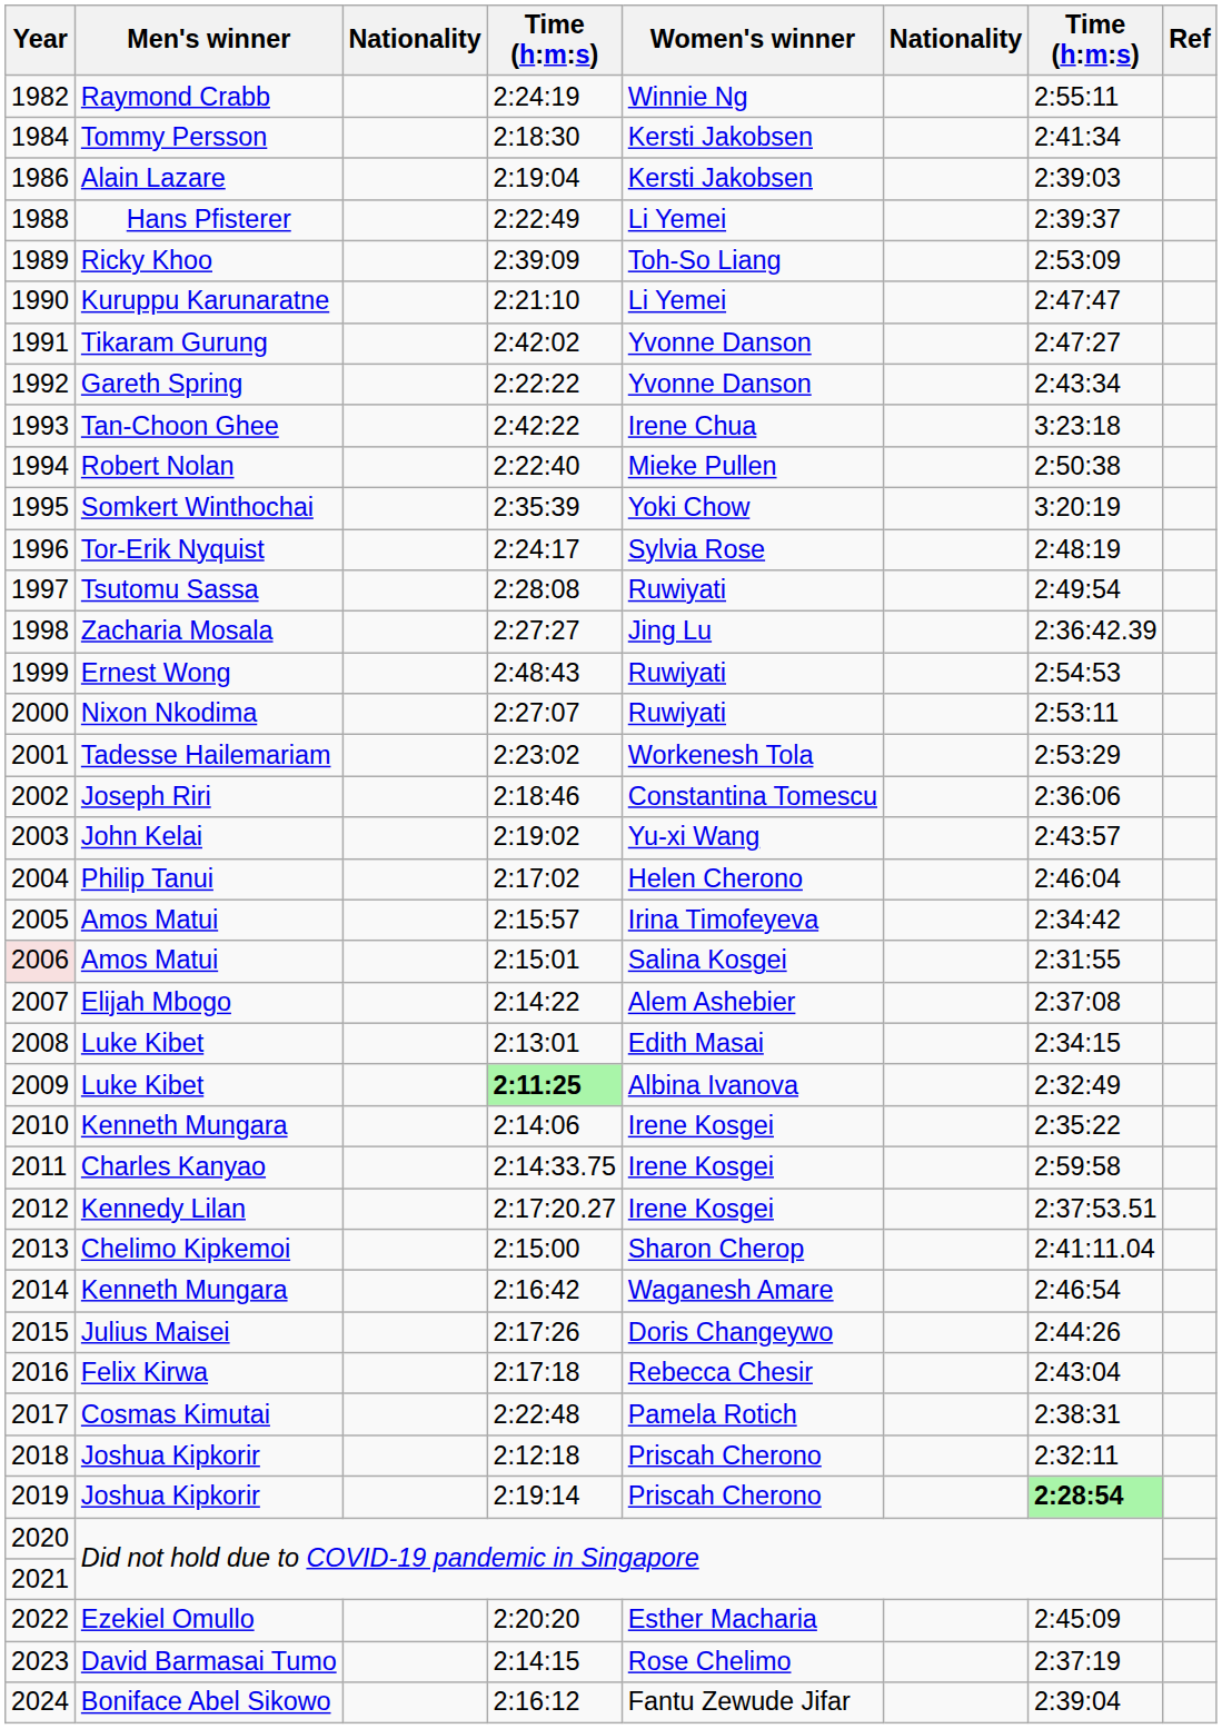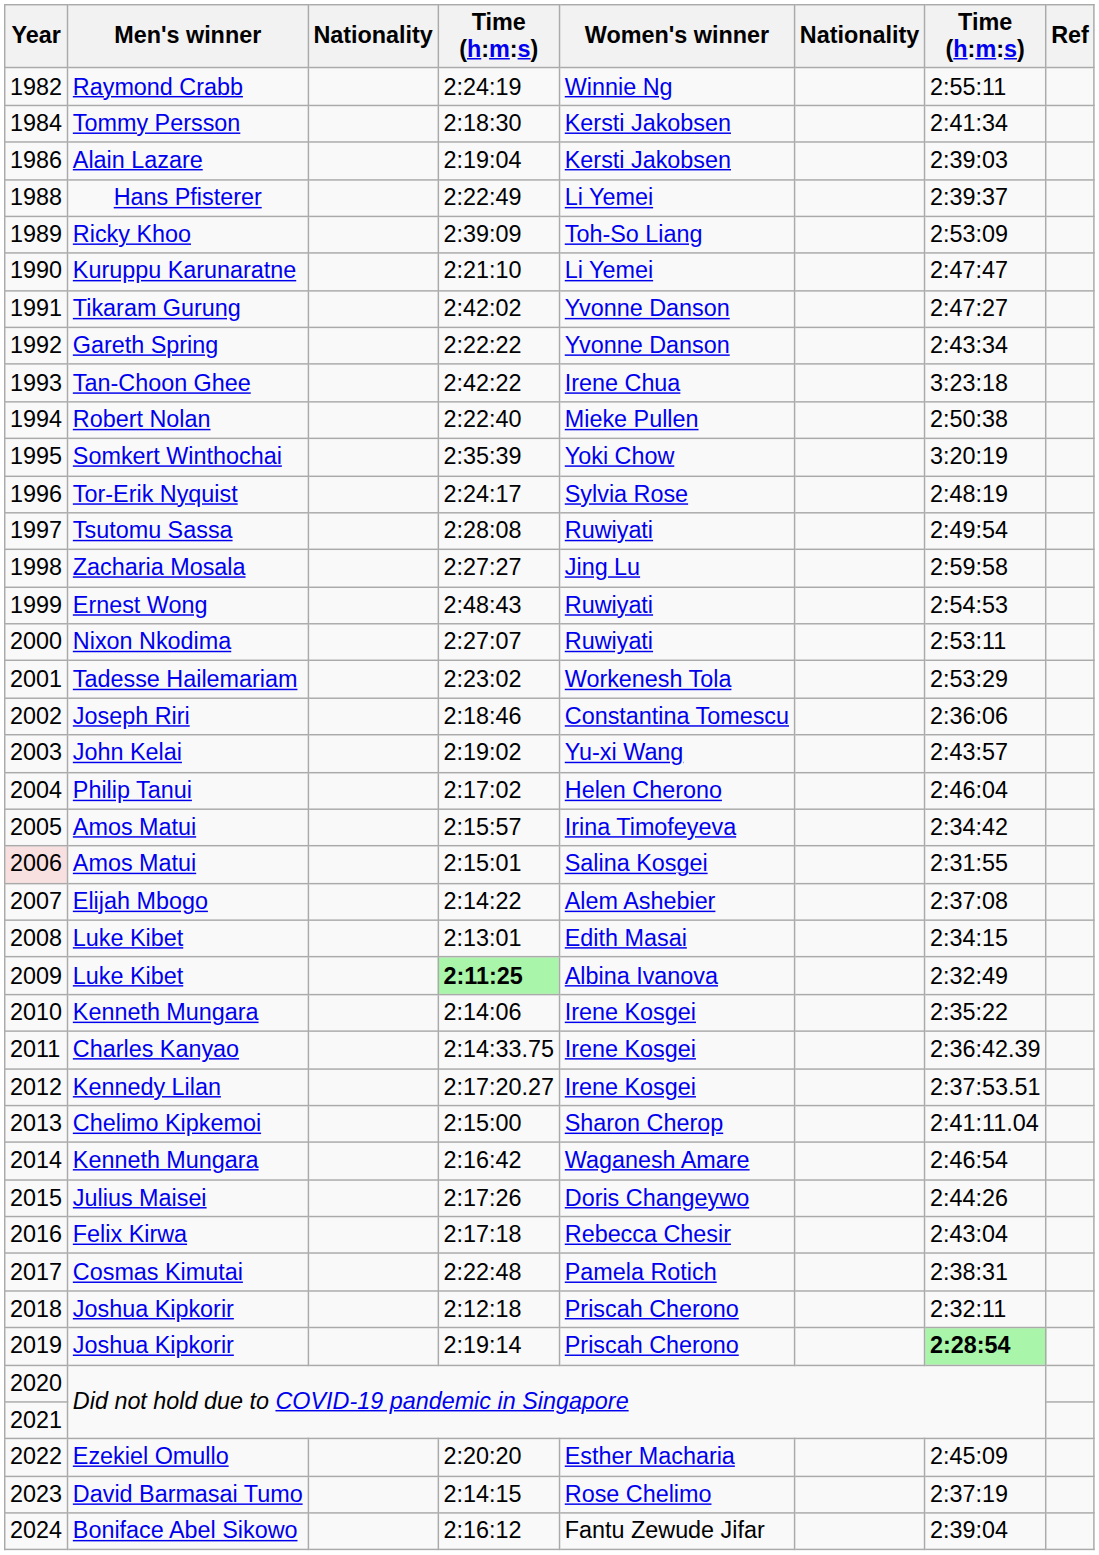1998 | column 7: 2:36:42.39 -> 2:59:58
2011 | column 7: 2:59:58 -> 2:36:42.39
